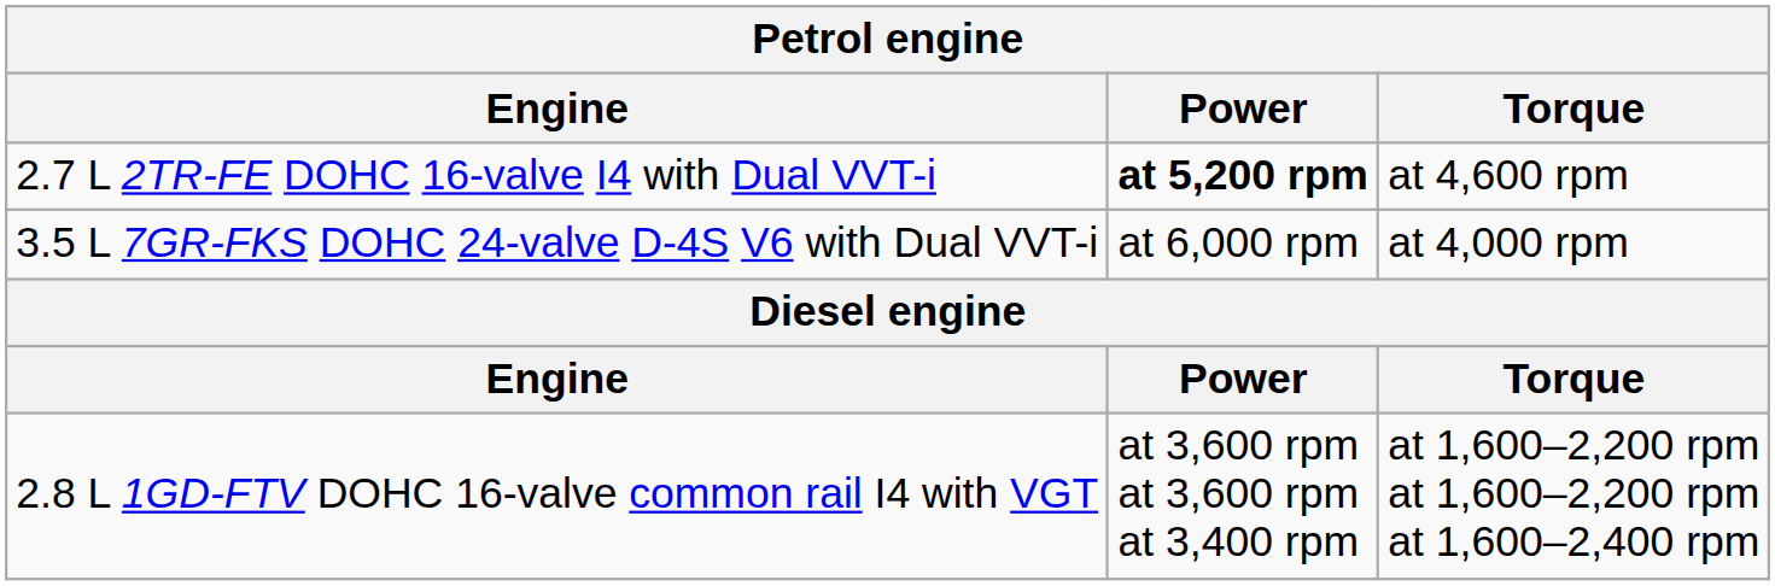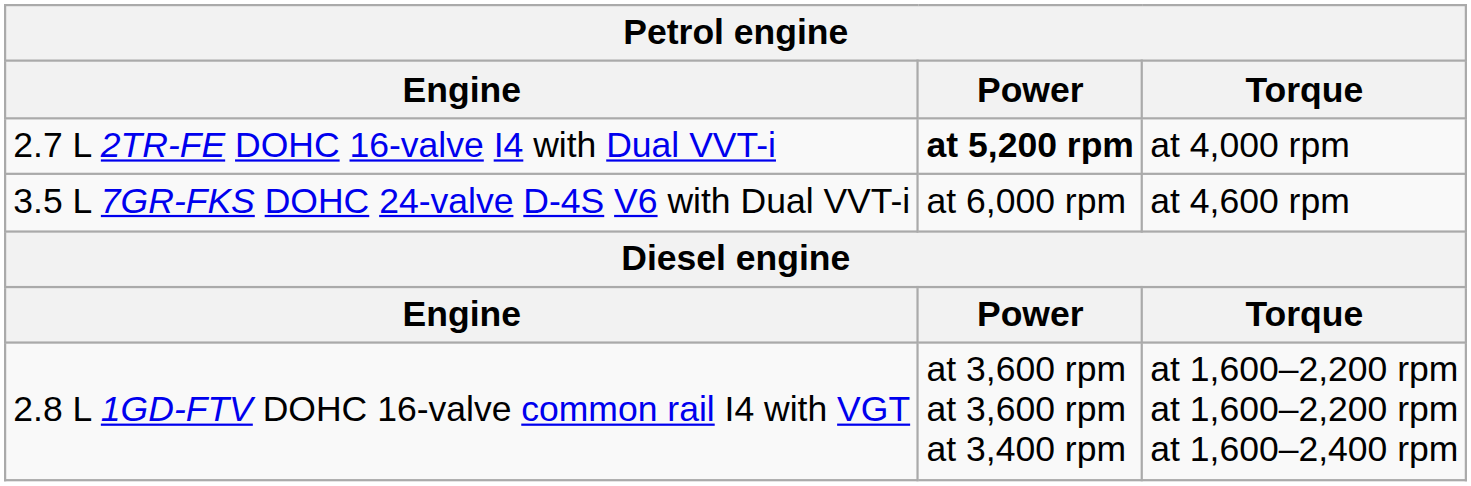2.7 L 2TR-FE DOHC 16-valve I4 with Dual VVT-i | Petrol engine / Torque: at 4,600 rpm -> at 4,000 rpm
3.5 L 7GR-FKS DOHC 24-valve D-4S V6 with Dual VVT-i | Petrol engine / Torque: at 4,000 rpm -> at 4,600 rpm
